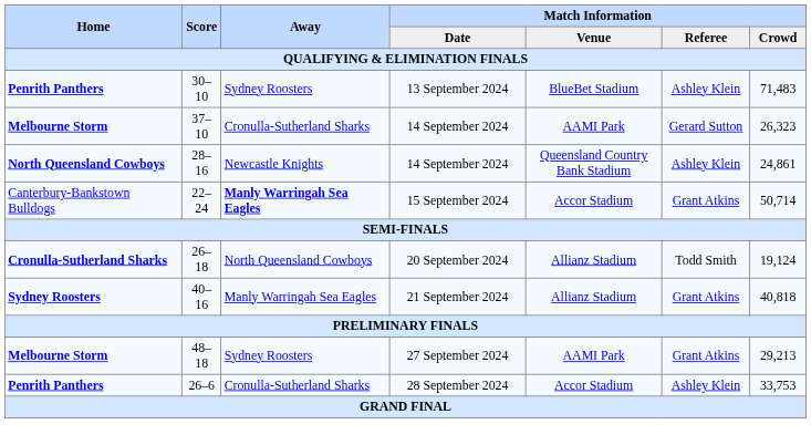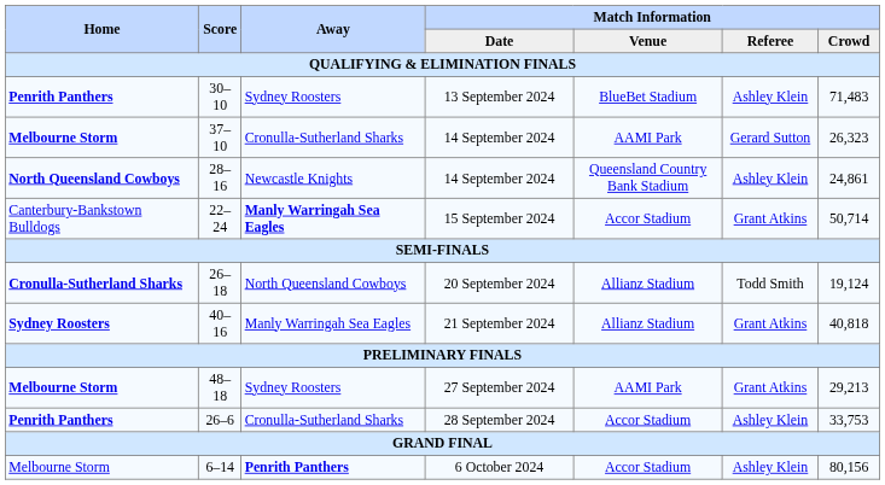+ row: Melbourne Storm | 6–14 | Penrith Panthers | 6 October 2024 | Accor Stadium | Ashley Klein | 80,156
